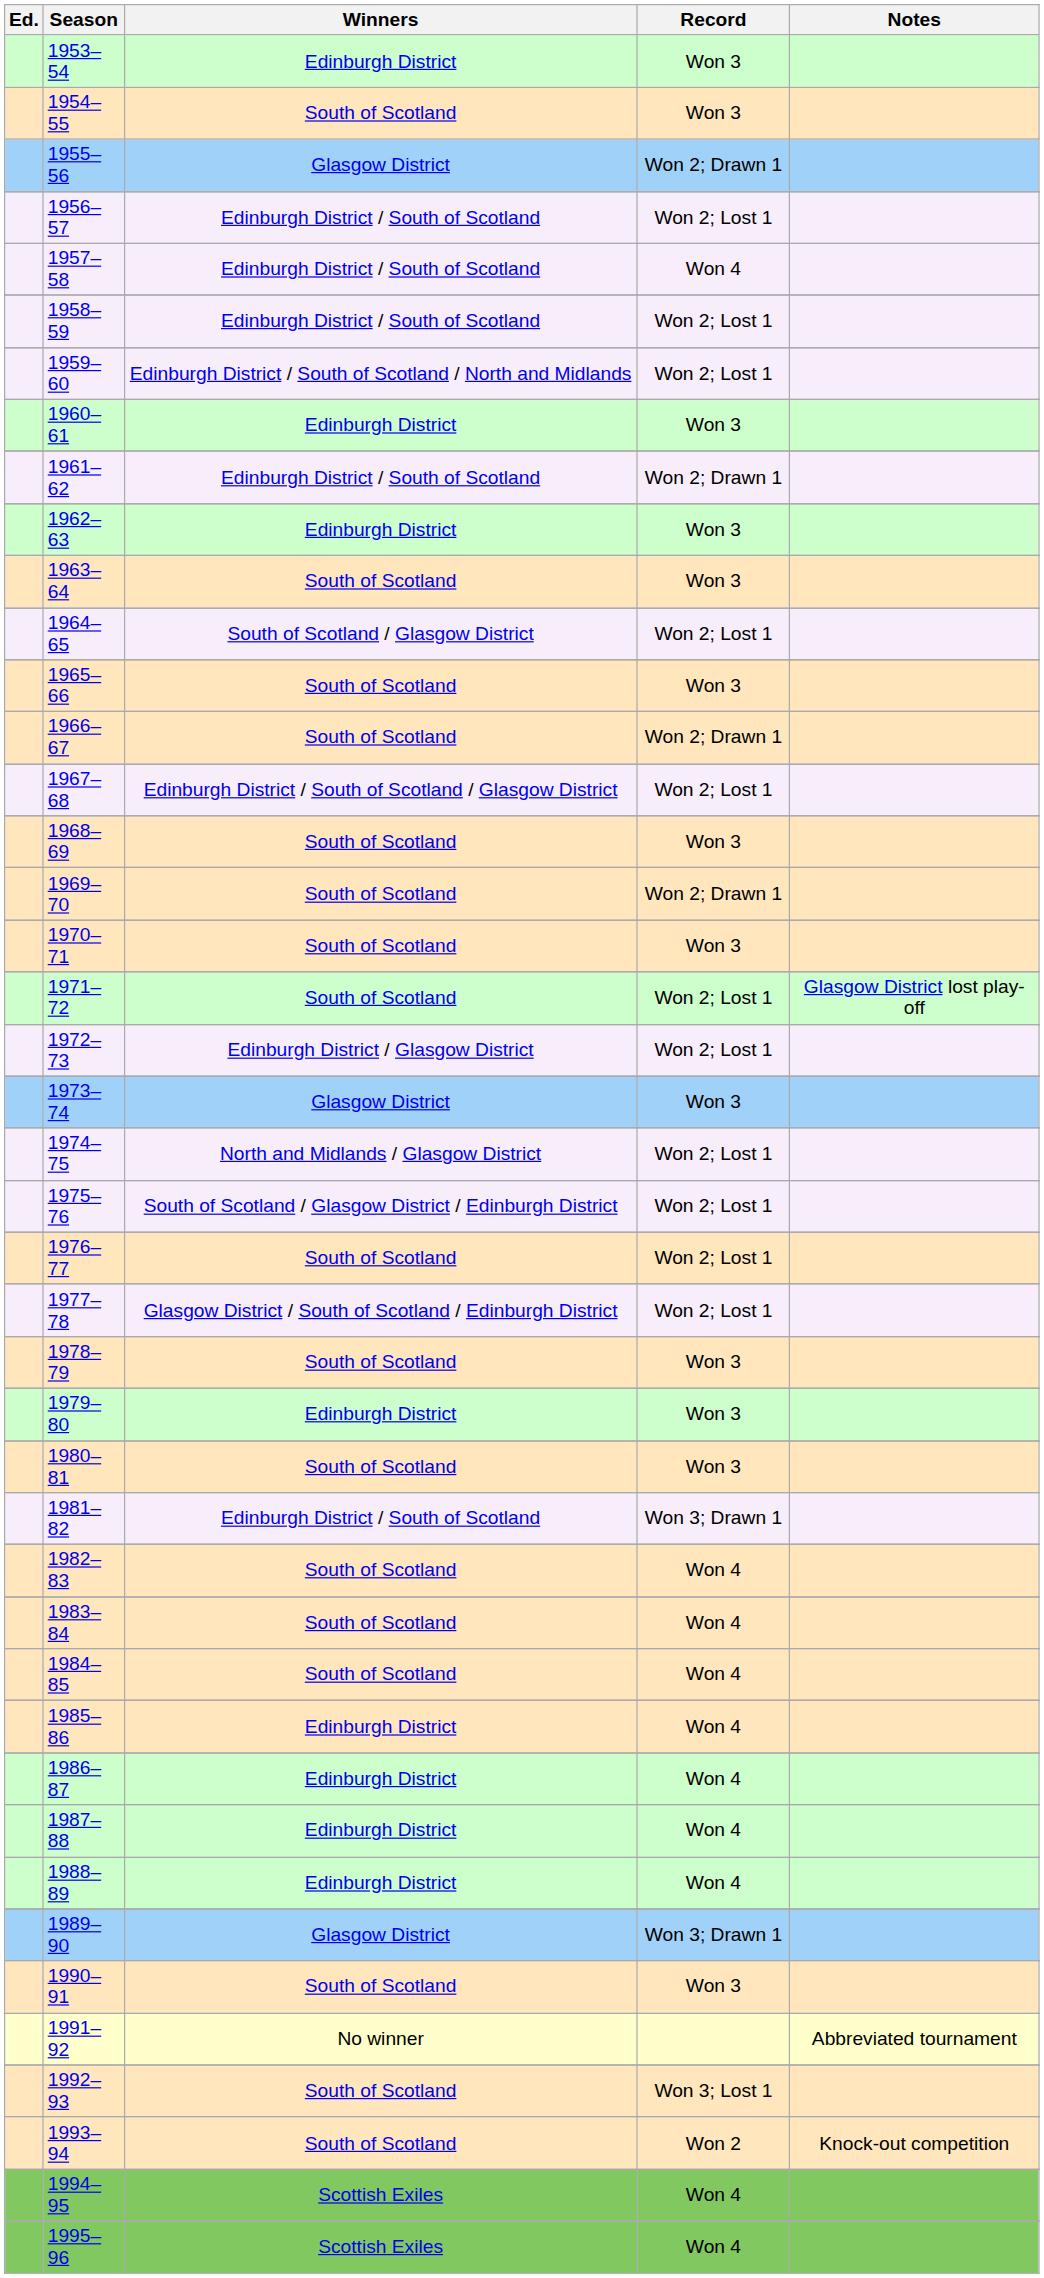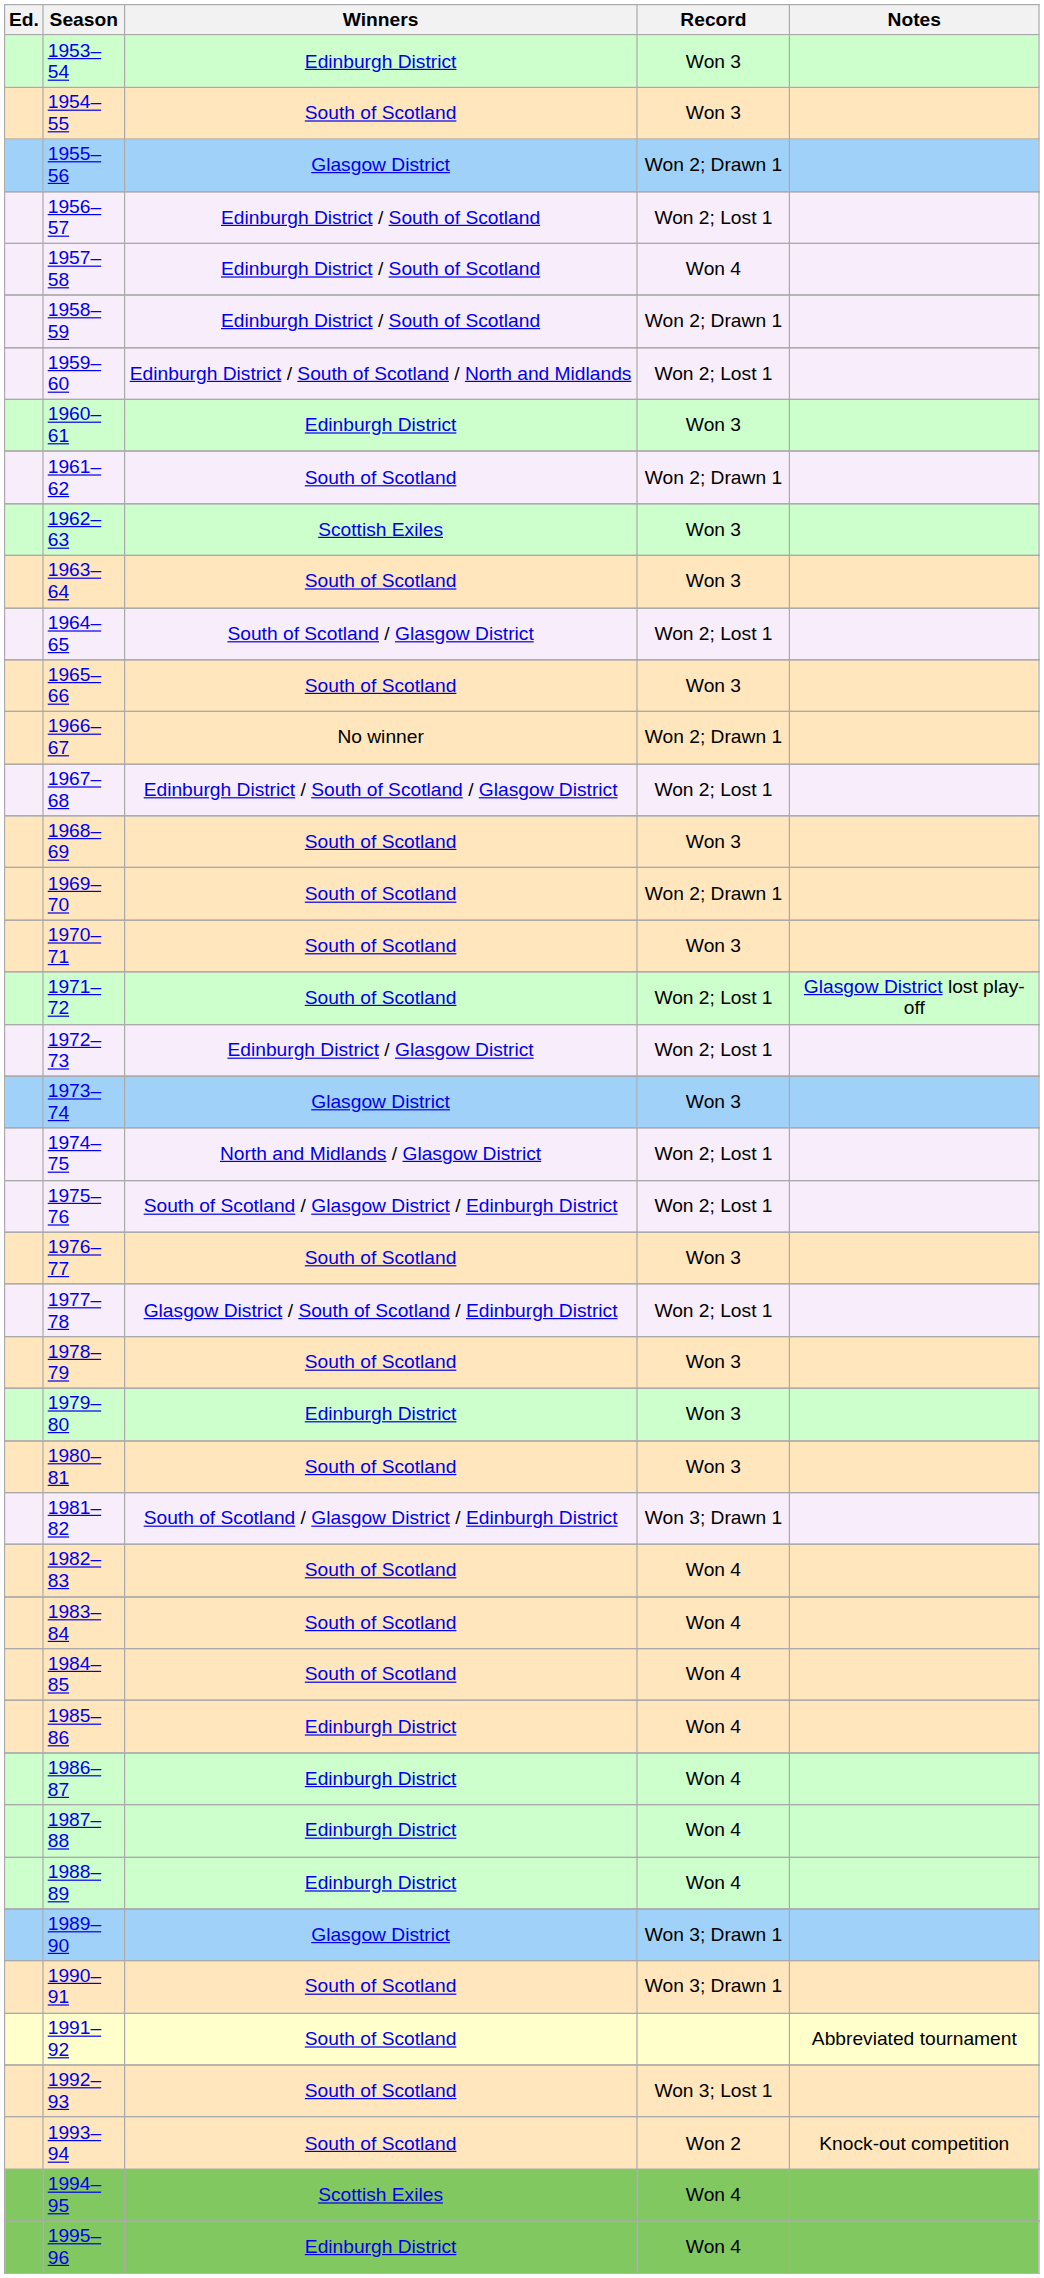1958–59 | Record: Won 2; Lost 1 -> Won 2; Drawn 1
1961–62 | Winners: Edinburgh District / South of Scotland -> South of Scotland
1962–63 | Winners: Edinburgh District -> Scottish Exiles
1966–67 | Winners: South of Scotland -> No winner
1976–77 | Record: Won 2; Lost 1 -> Won 3
1981–82 | Winners: Edinburgh District / South of Scotland -> South of Scotland / Glasgow District / Edinburgh District
1990–91 | Record: Won 3 -> Won 3; Drawn 1
1991–92 | Winners: No winner -> South of Scotland
1995–96 | Winners: Scottish Exiles -> Edinburgh District
